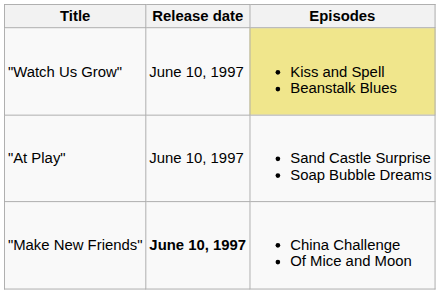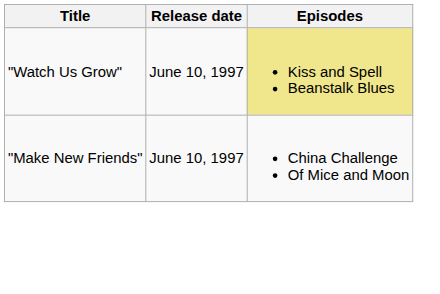- row: "At Play" | June 10, 1997 | Sand Castle Surprise Soap Bubble Dreams
"Make New Friends" | Release date: bold -> normal
